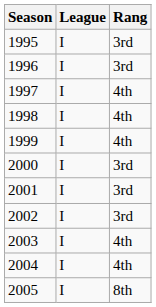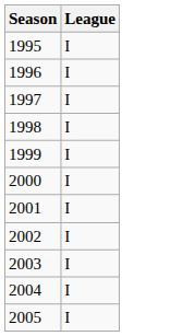- column: Rang | 3rd | 3rd | 4th | 4th | 4th | 3rd | 3rd | 3rd | 4th | 4th | 8th
